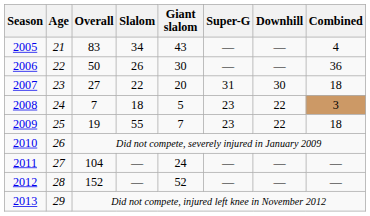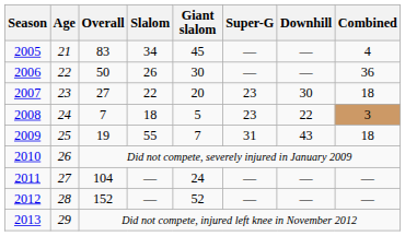2005 | Giant slalom: 43 -> 45
2007 | Super-G: 31 -> 23
2009 | Super-G: 23 -> 31
2009 | Downhill: 22 -> 43
